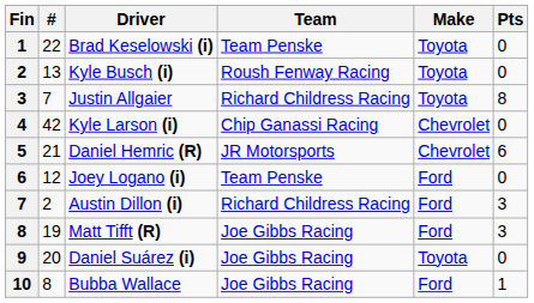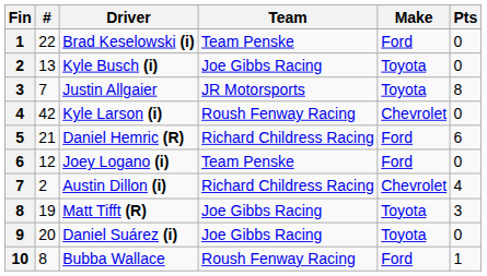Brad Keselowski (i) | Make: Toyota -> Ford
Kyle Busch (i) | Team: Roush Fenway Racing -> Joe Gibbs Racing
Justin Allgaier | Team: Richard Childress Racing -> JR Motorsports
Kyle Larson (i) | Team: Chip Ganassi Racing -> Roush Fenway Racing
Daniel Hemric (R) | Team: JR Motorsports -> Richard Childress Racing
Daniel Hemric (R) | Make: Chevrolet -> Ford
Austin Dillon (i) | Make: Ford -> Chevrolet
Austin Dillon (i) | Pts: 3 -> 4
Matt Tifft (R) | Make: Ford -> Toyota
Bubba Wallace | Team: Joe Gibbs Racing -> Roush Fenway Racing
